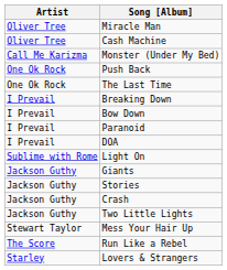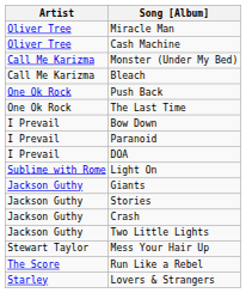+ row: Call Me Karizma | Bleach
- row: I Prevail | Breaking Down
